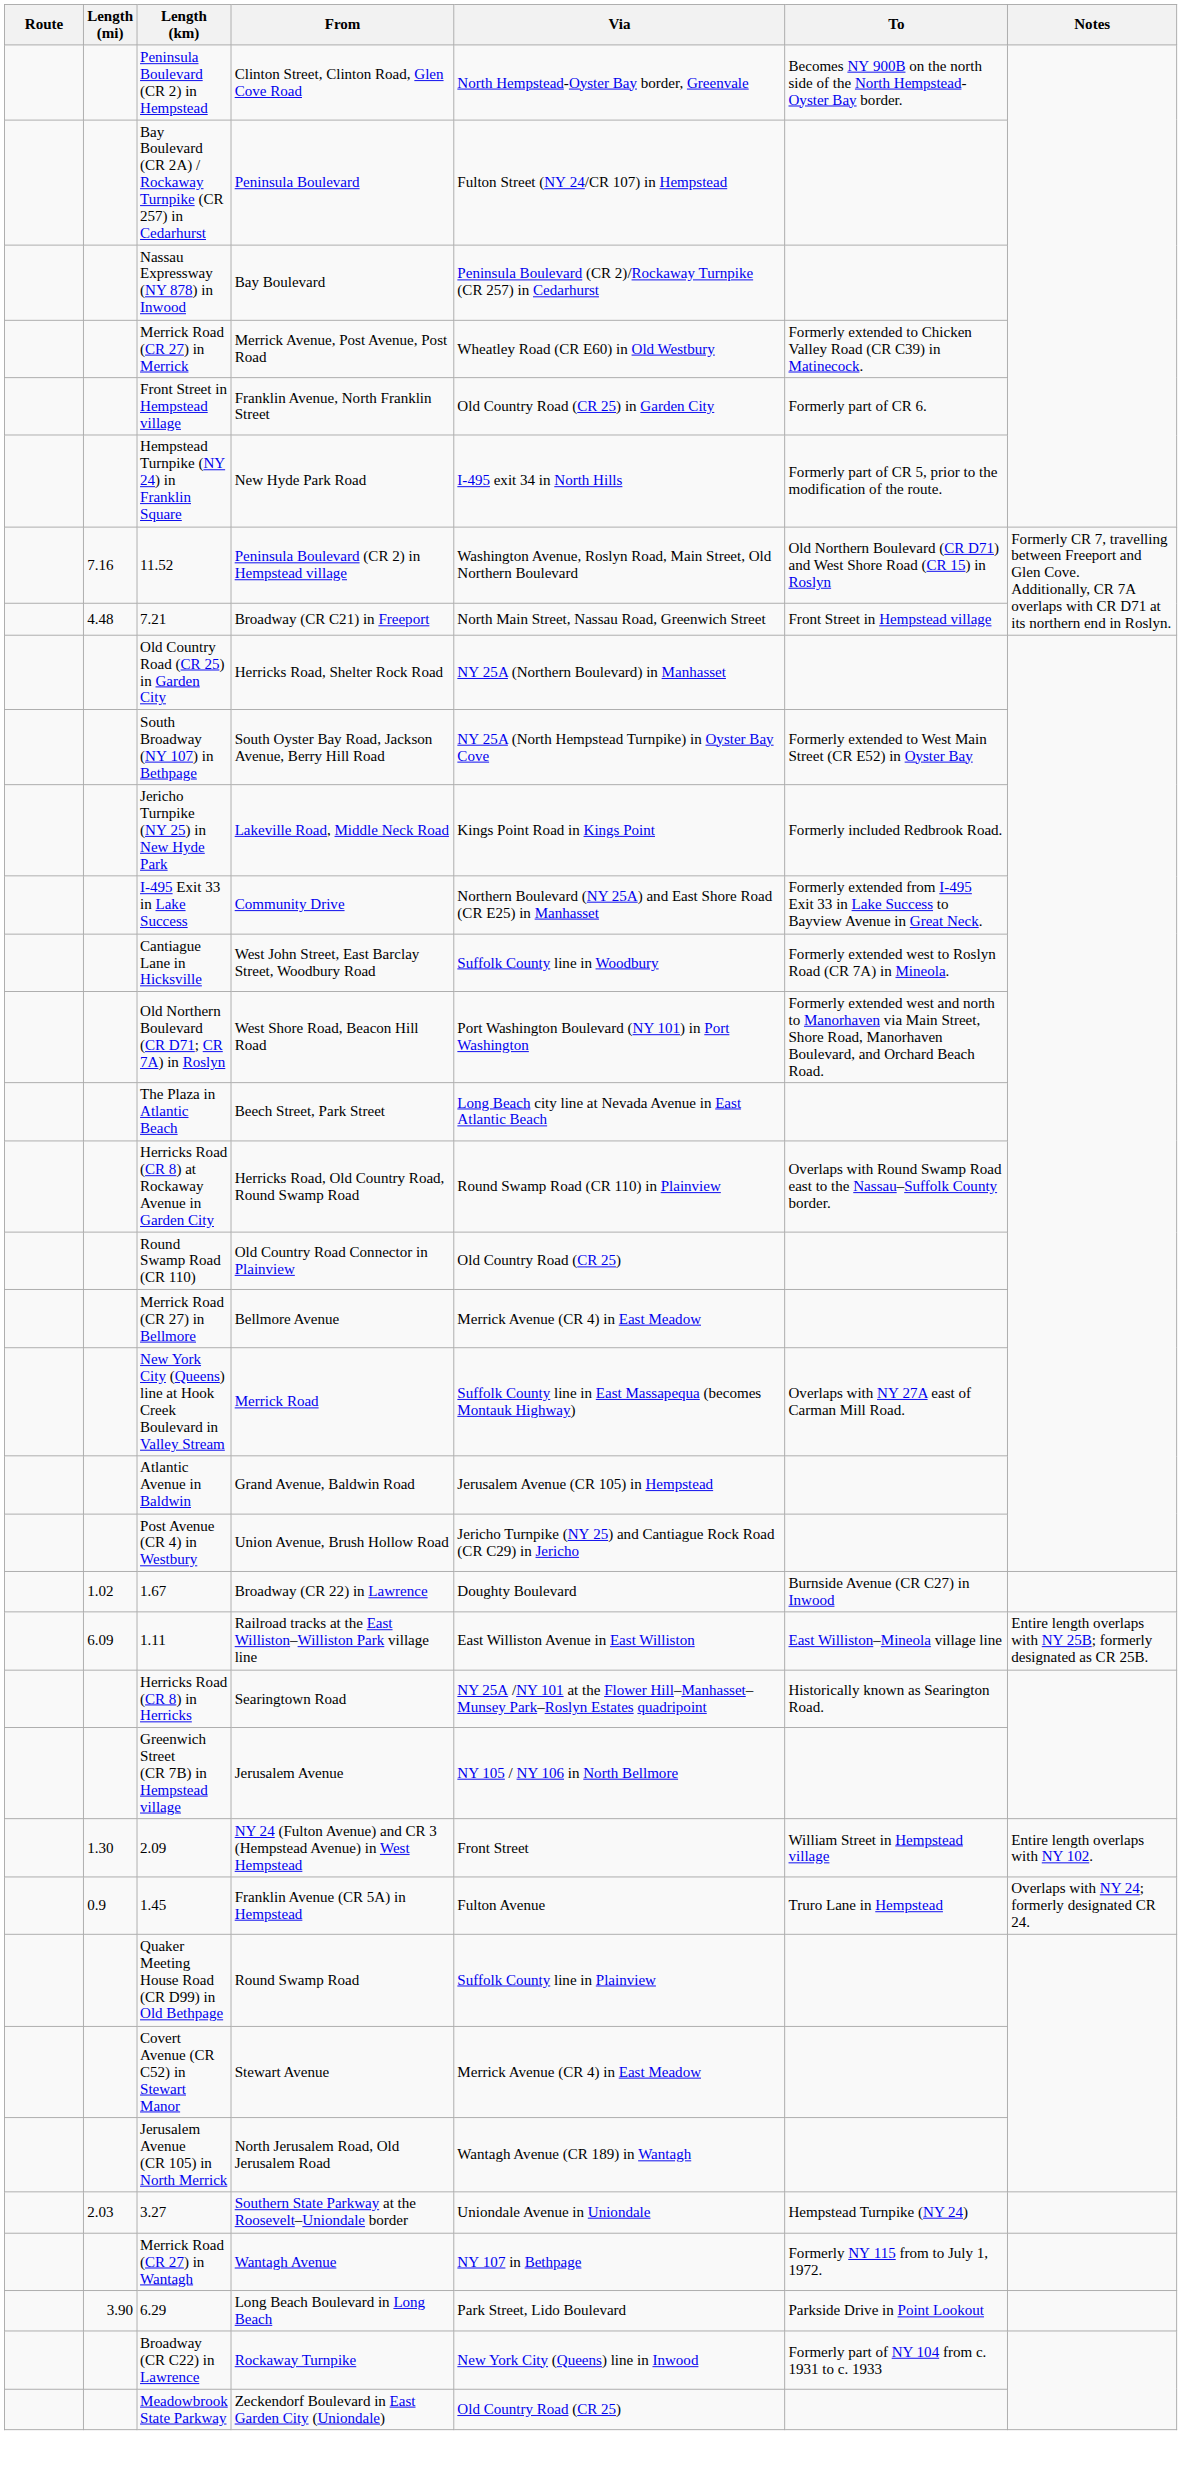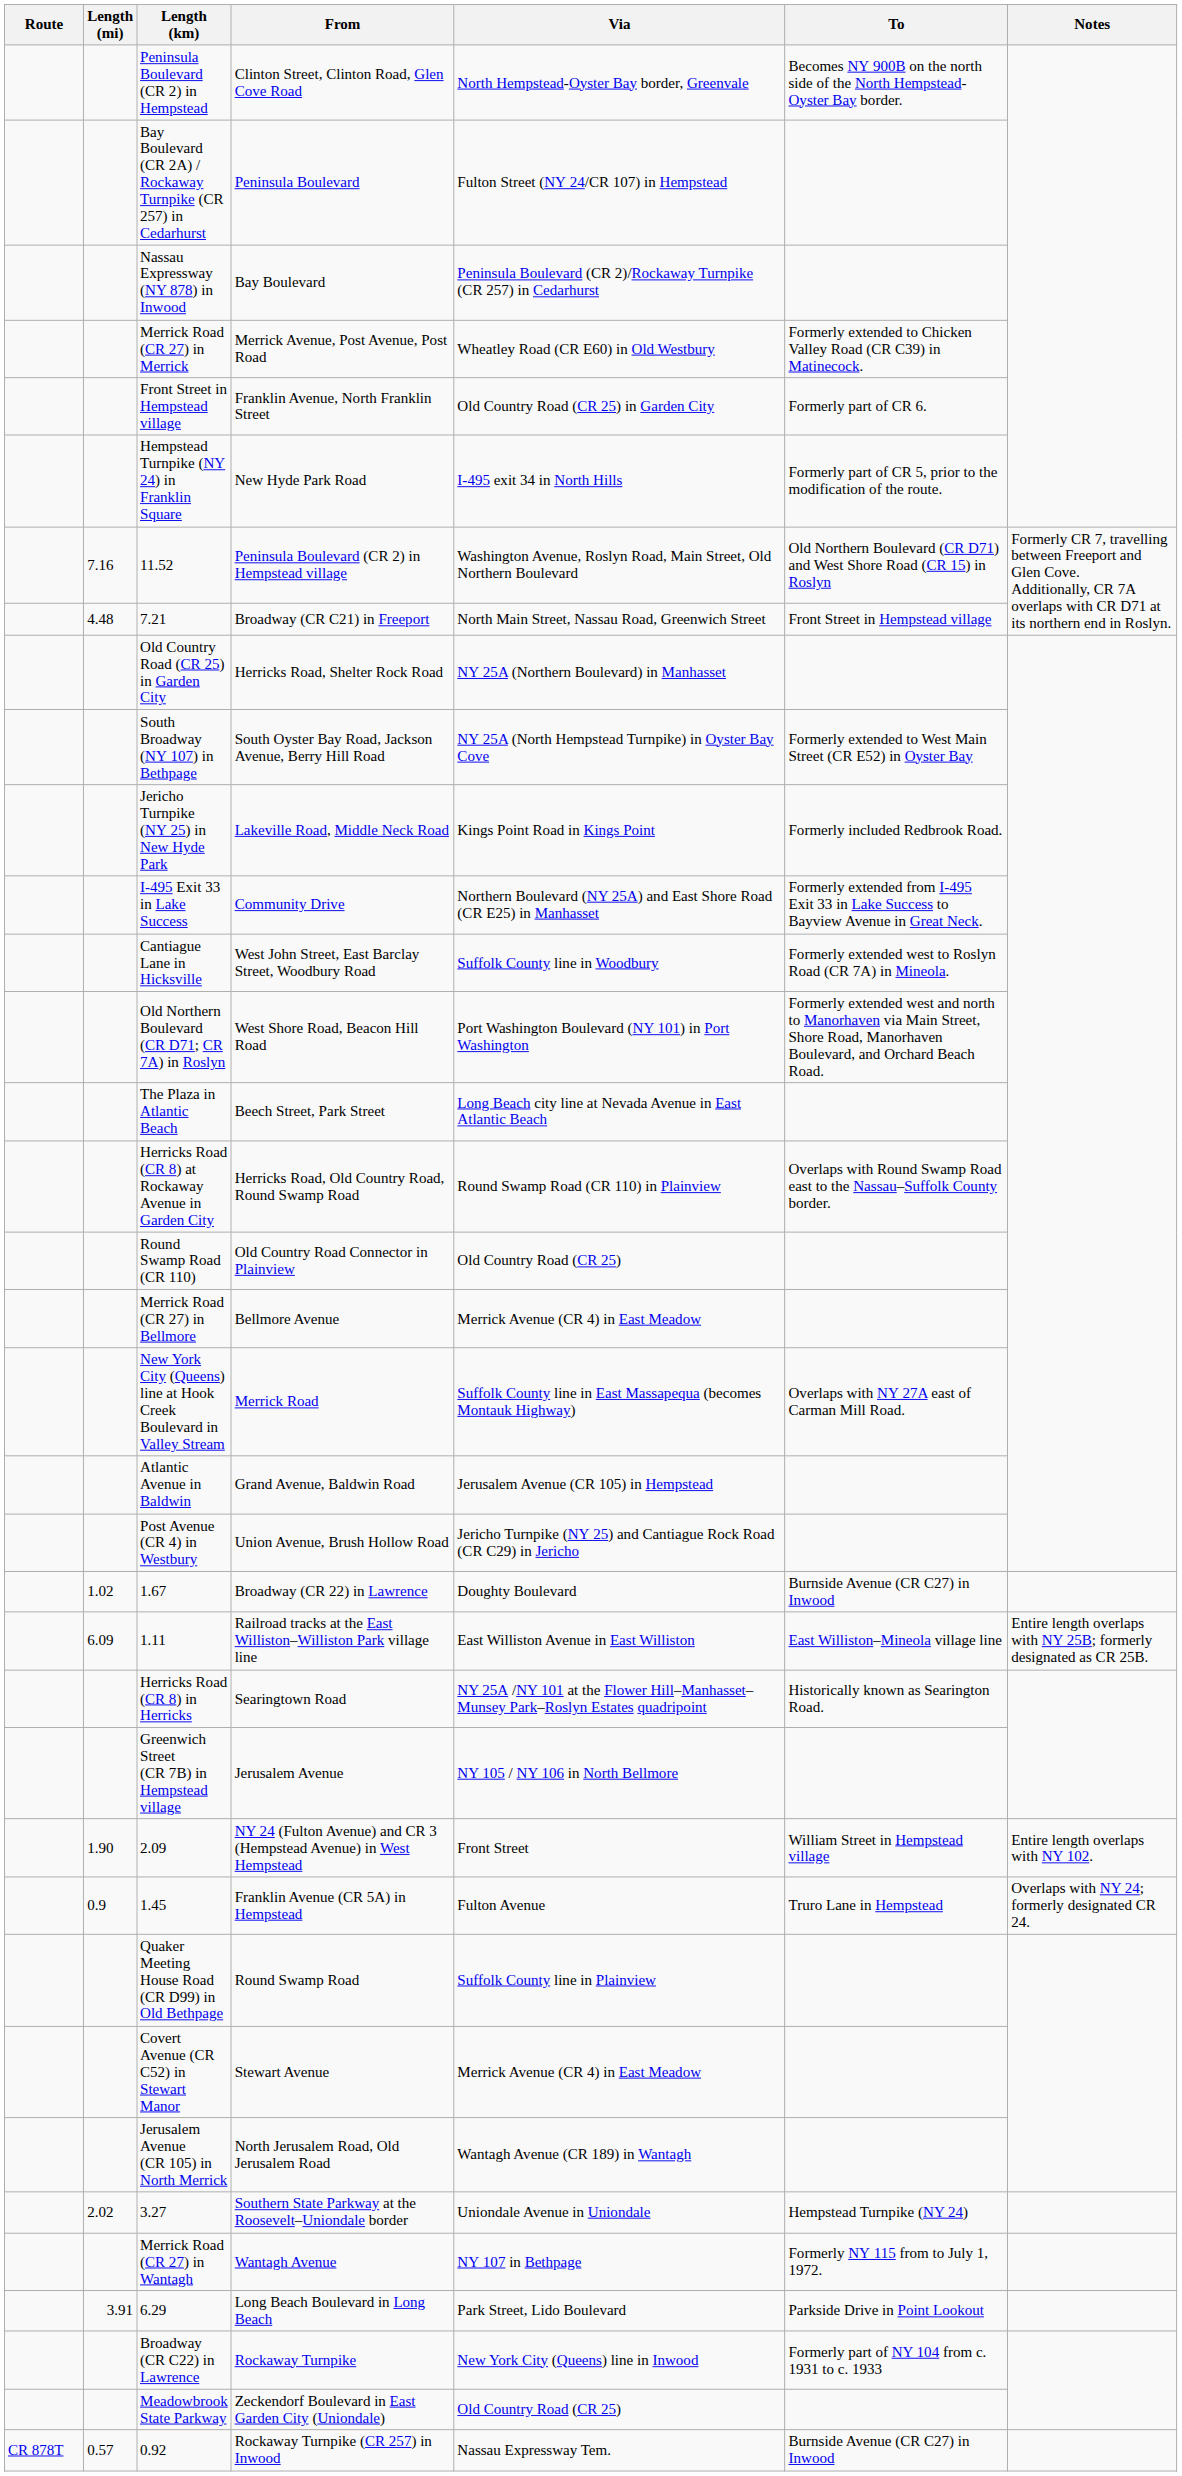2.09 | Length (mi): 1.30 -> 1.90
3.27 | Length (mi): 2.03 -> 2.02
6.29 | Length (mi): 3.90 -> 3.91
+ row: CR 878T | 0.57 | 0.92 | Rockaway Turnpike (CR 257) in Inwood | Nassau Expressway Tem. | Burnside Avenue (CR C27) in Inwood
